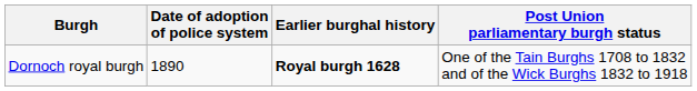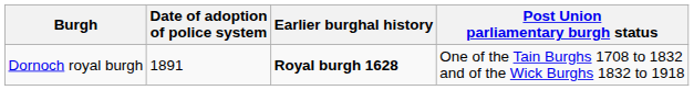Dornoch royal burgh | Date of adoption of police system: 1890 -> 1891
